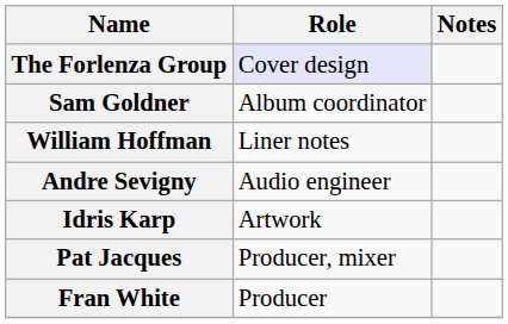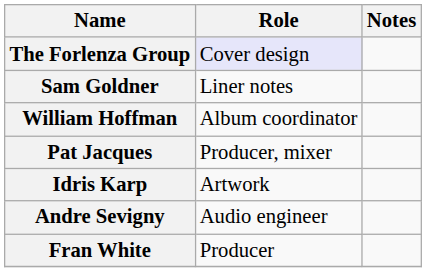Sam Goldner | Role: Album coordinator -> Liner notes
William Hoffman | Role: Liner notes -> Album coordinator
rows swapped: Pat Jacques <-> Andre Sevigny
